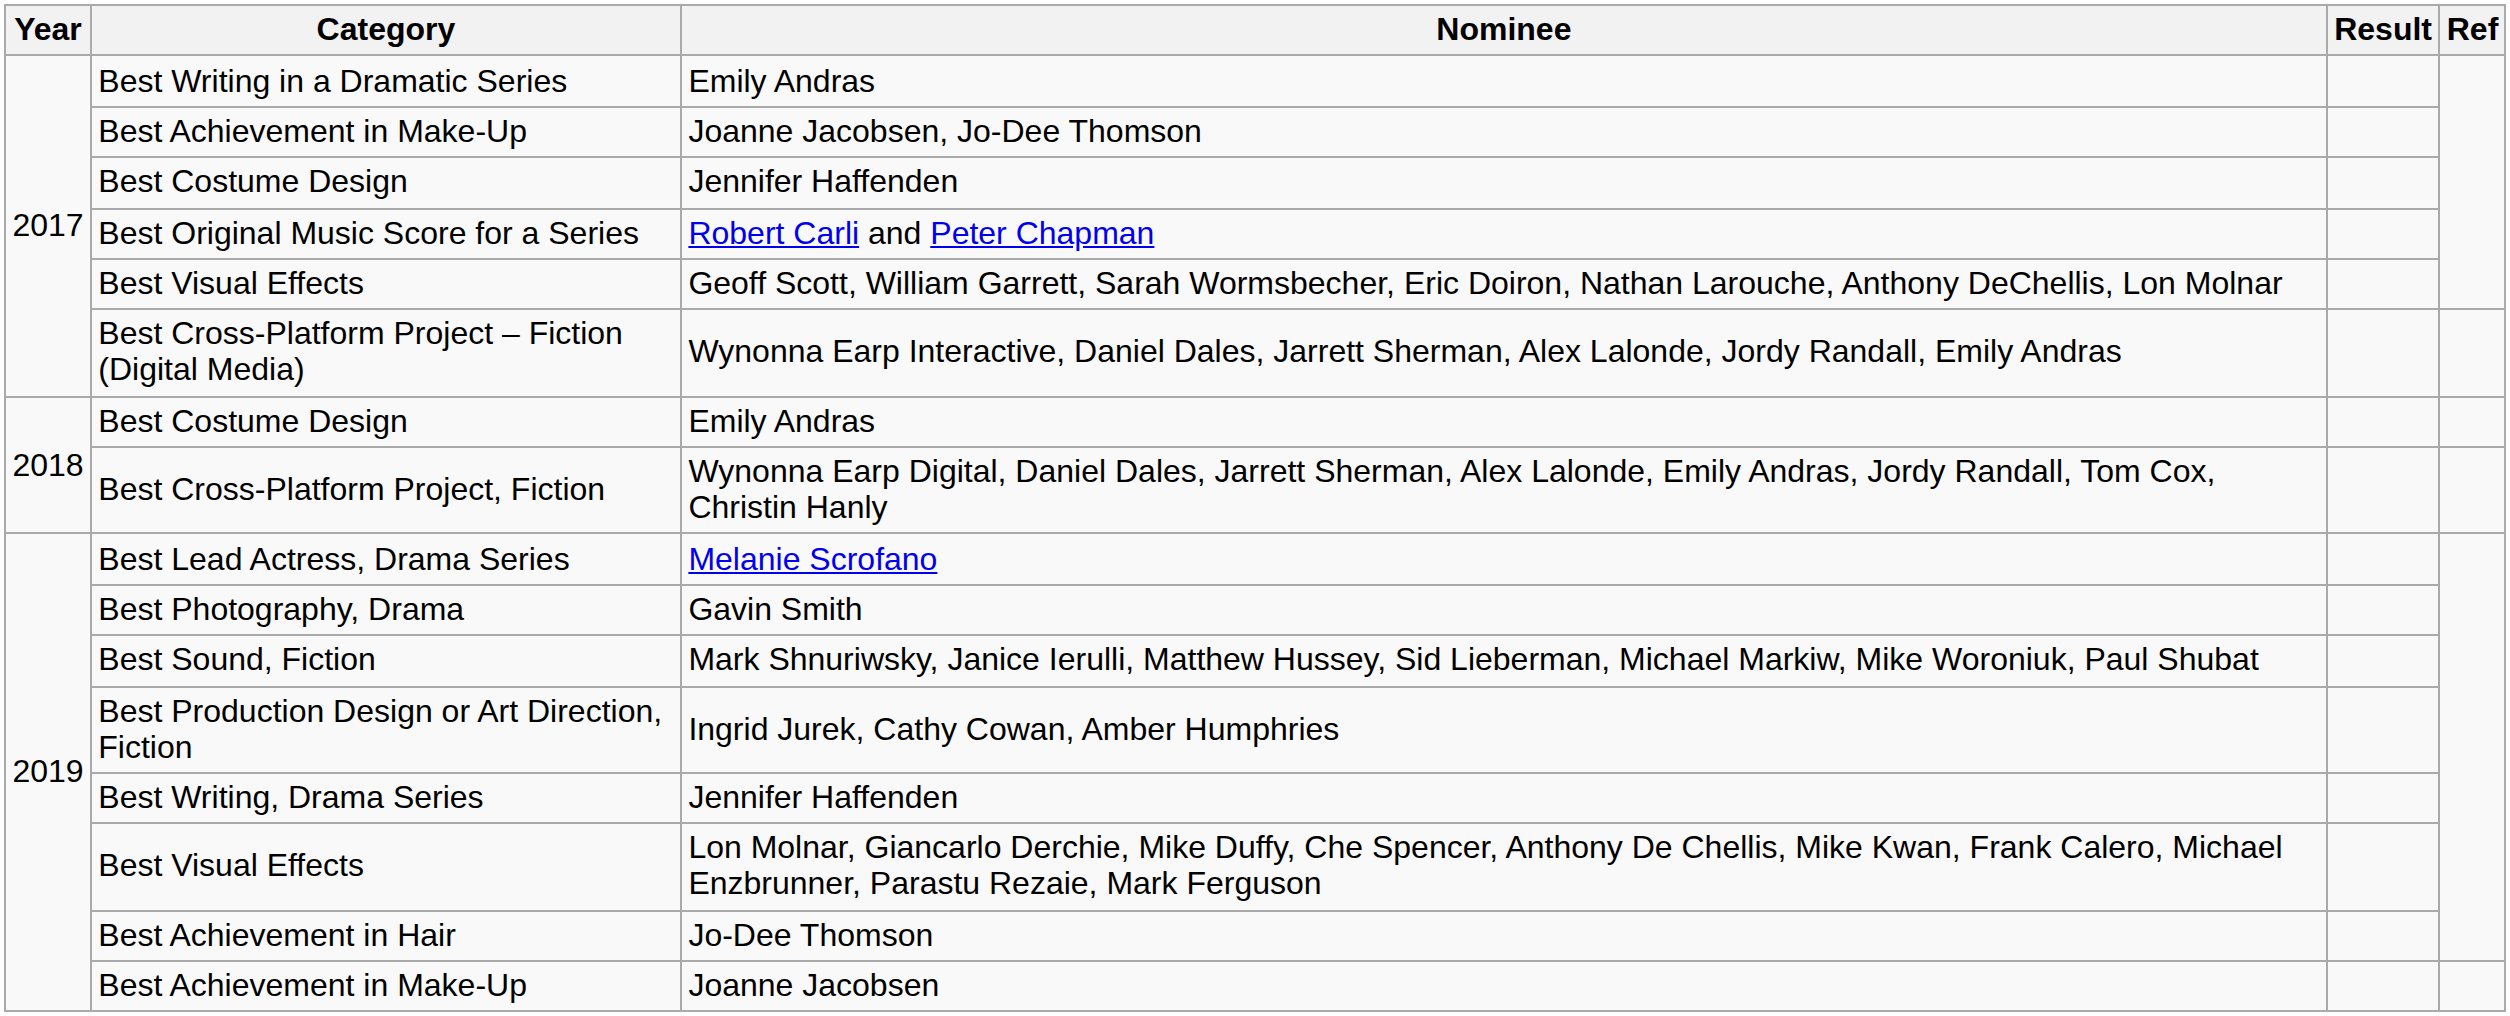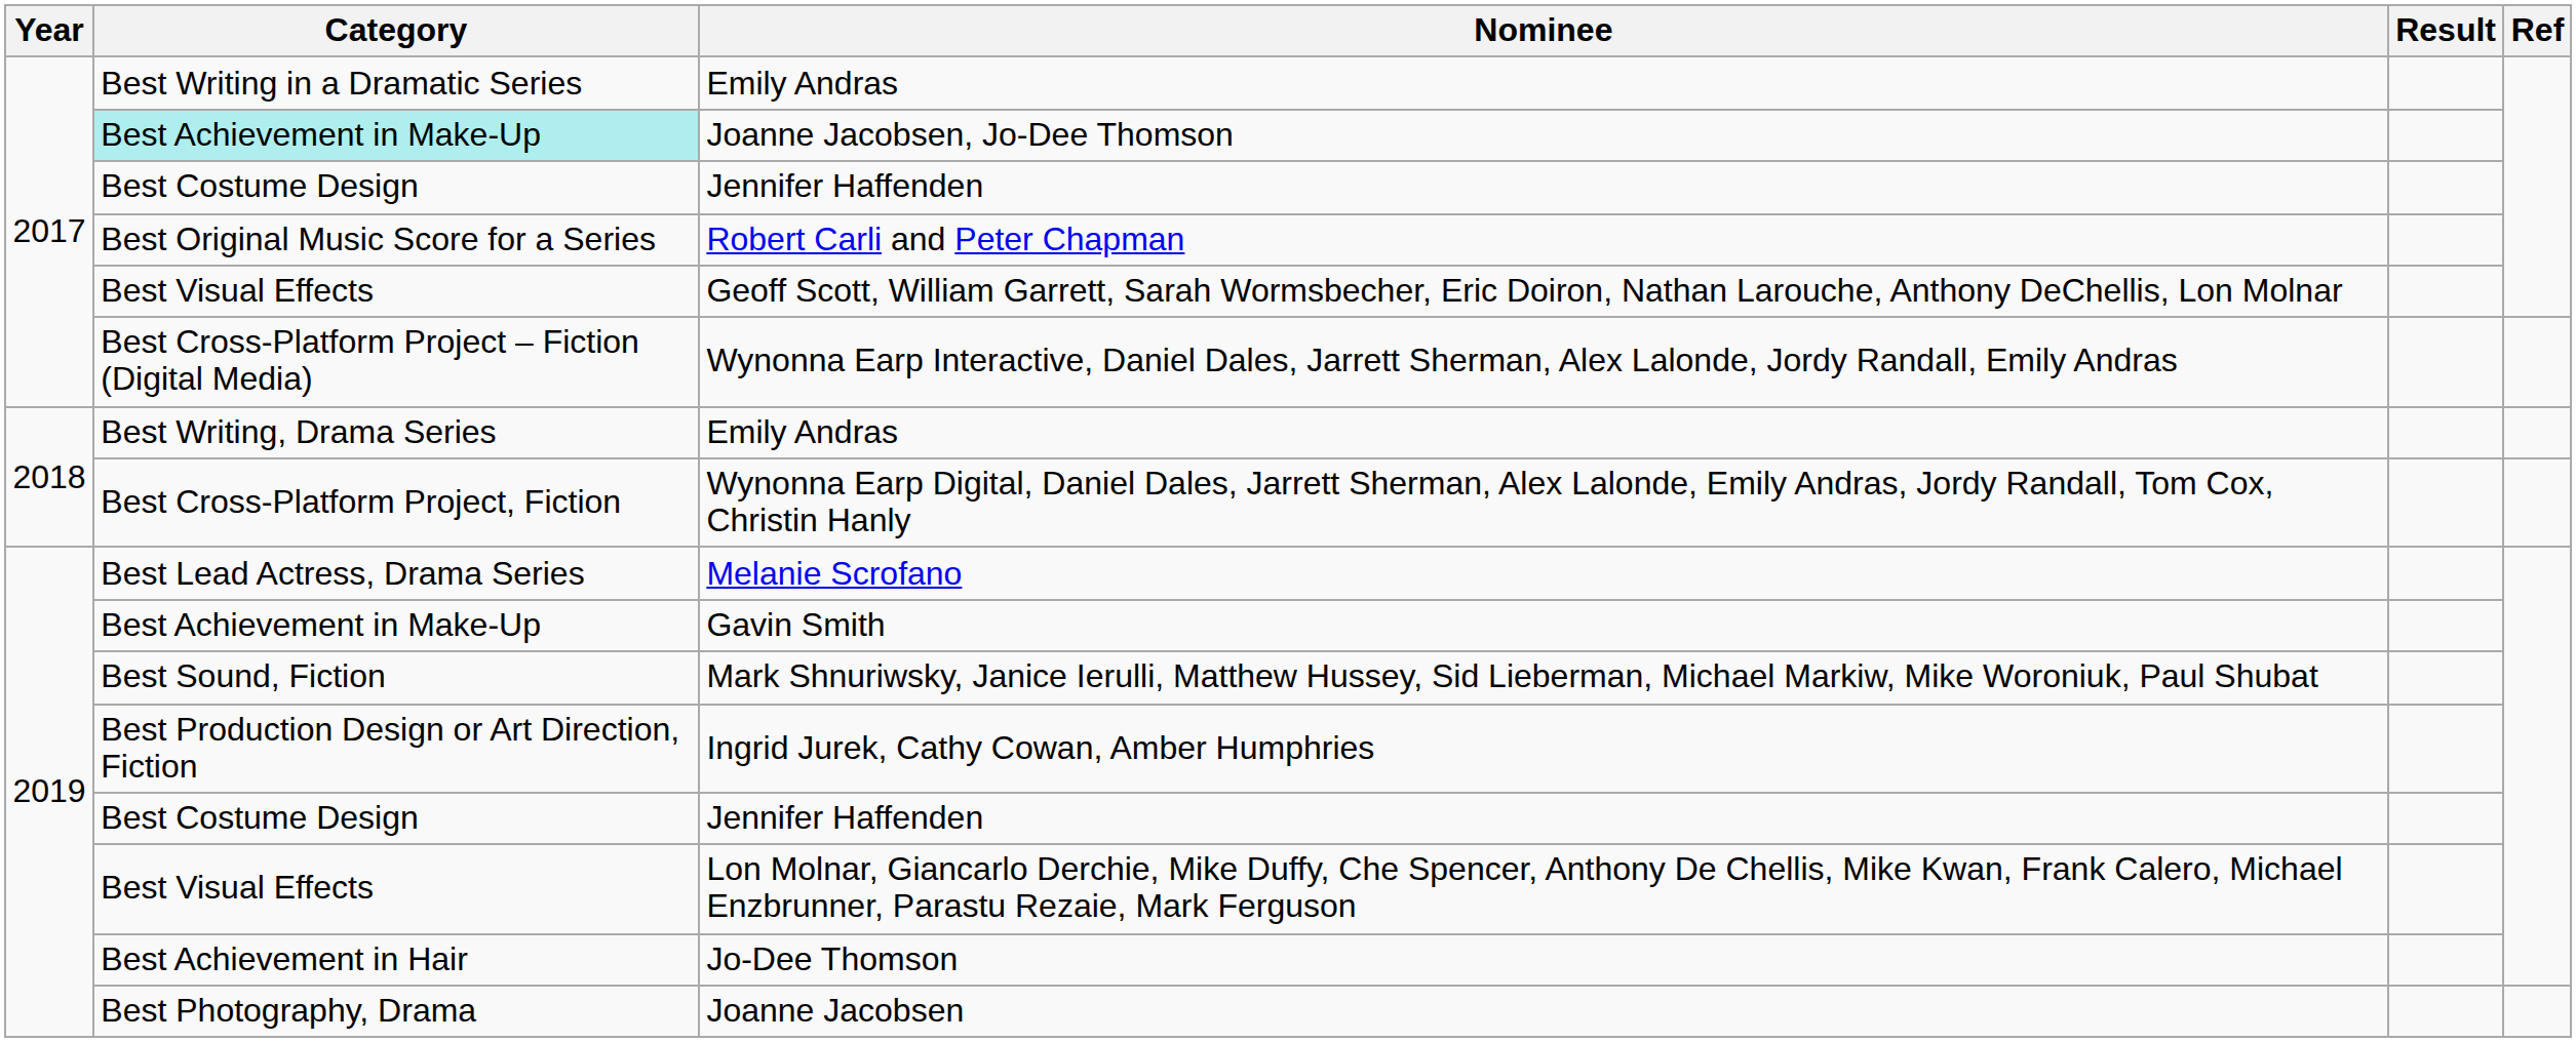Joanne Jacobsen, Jo-Dee Thomson | Category: no background -> paleturquoise background
2018 / Emily Andras | Category: Best Costume Design -> Best Writing, Drama Series
Gavin Smith | Category: Best Photography, Drama -> Best Achievement in Make-Up
2019 / Jennifer Haffenden | Category: Best Writing, Drama Series -> Best Costume Design
Joanne Jacobsen | Category: Best Achievement in Make-Up -> Best Photography, Drama
